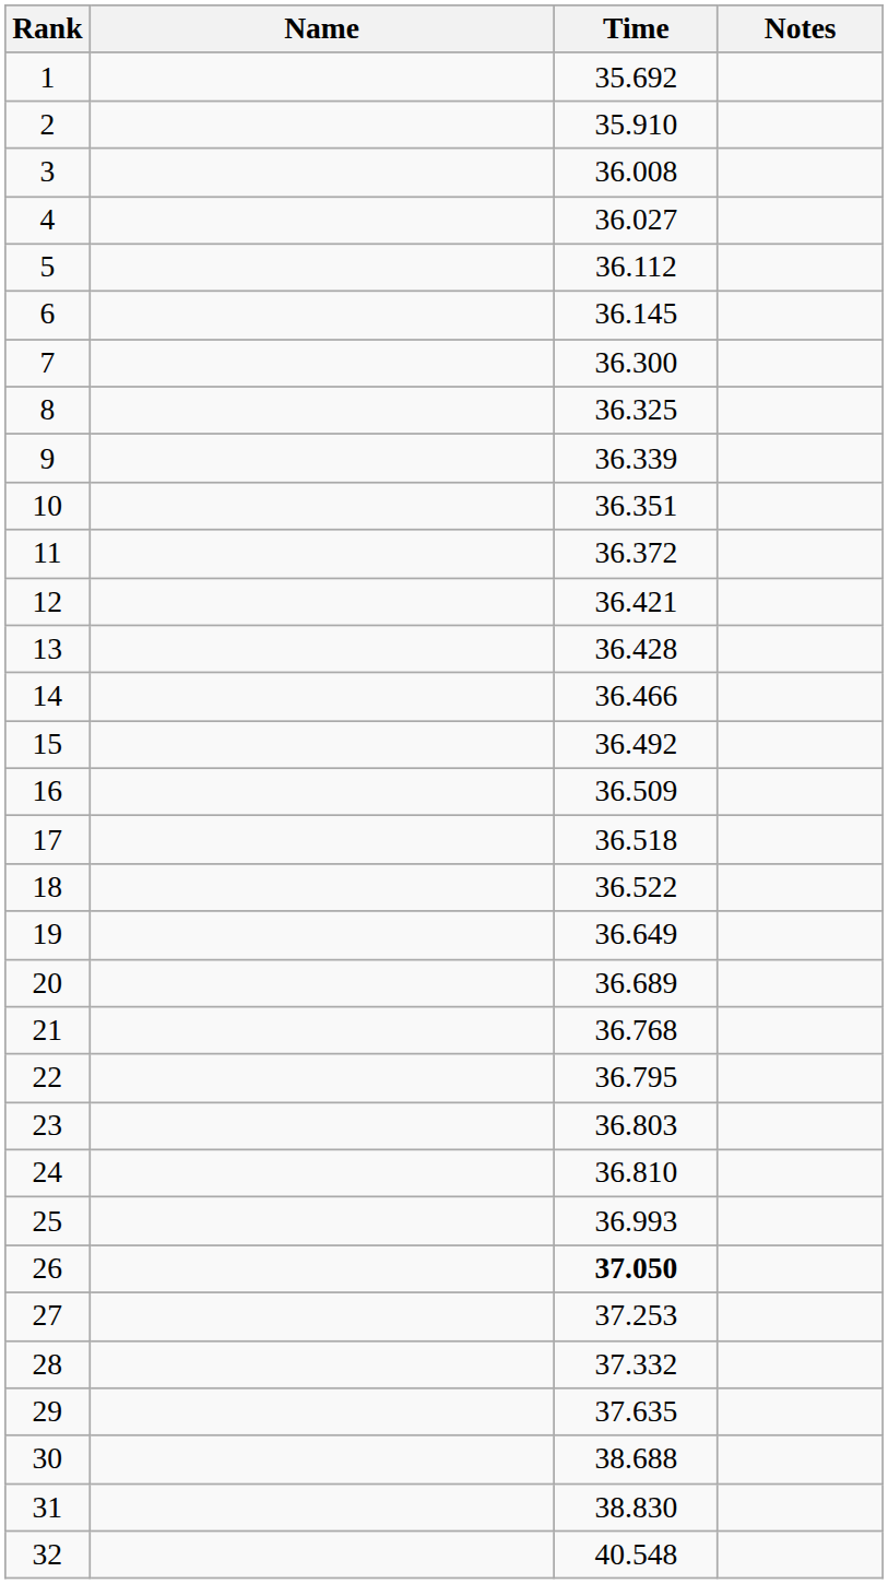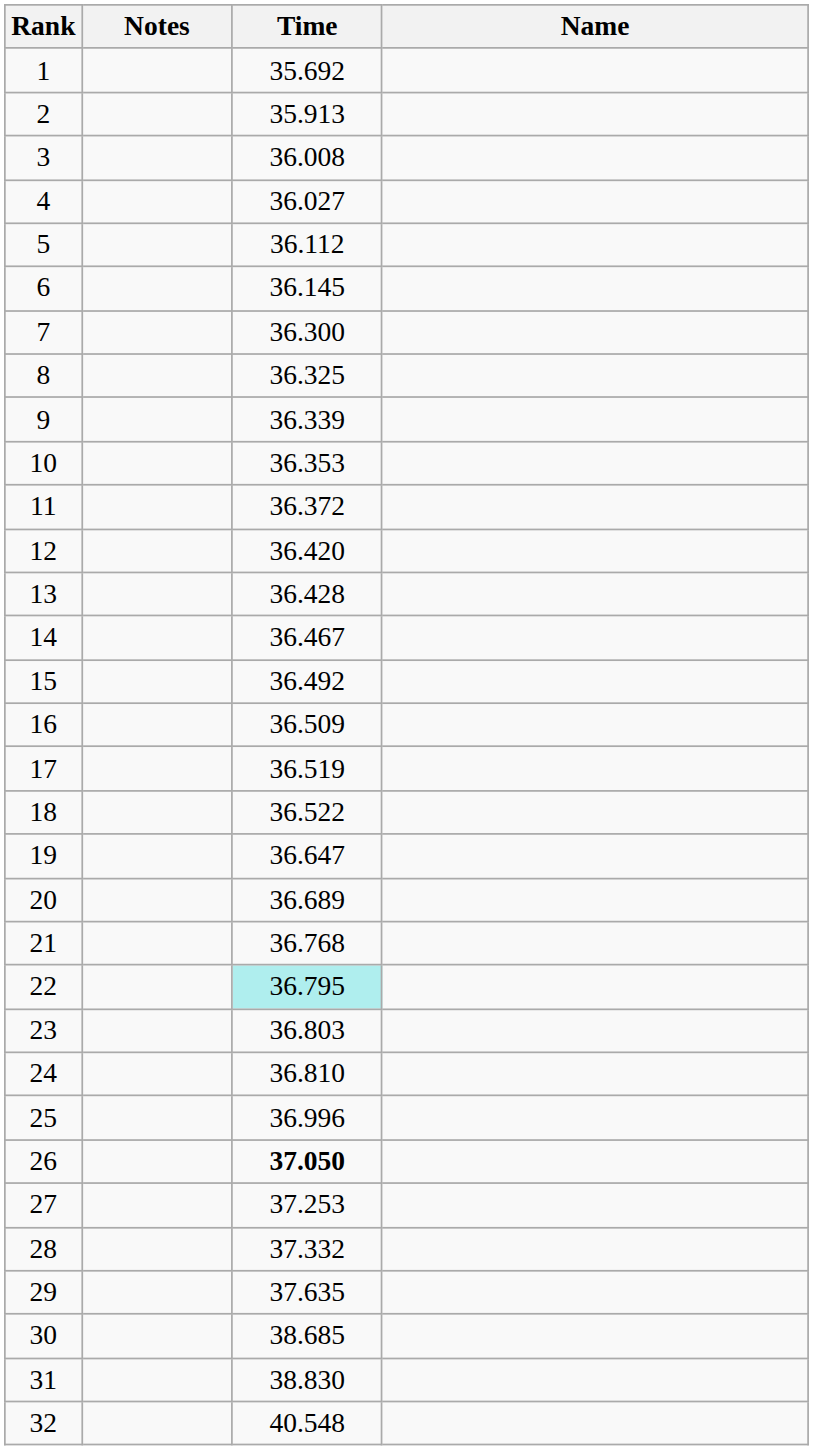columns swapped: Name <-> Notes
2 | Time: 35.910 -> 35.913
10 | Time: 36.351 -> 36.353
12 | Time: 36.421 -> 36.420
14 | Time: 36.466 -> 36.467
17 | Time: 36.518 -> 36.519
19 | Time: 36.649 -> 36.647
22 | Time: no background -> paleturquoise background
25 | Time: 36.993 -> 36.996
30 | Time: 38.688 -> 38.685
